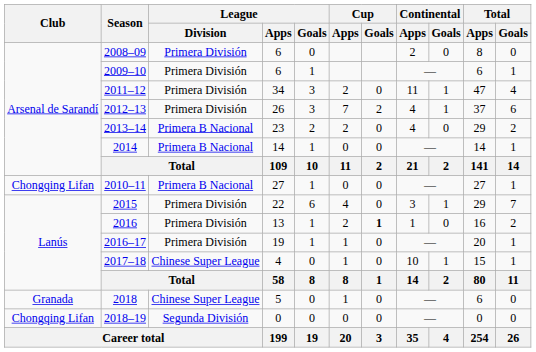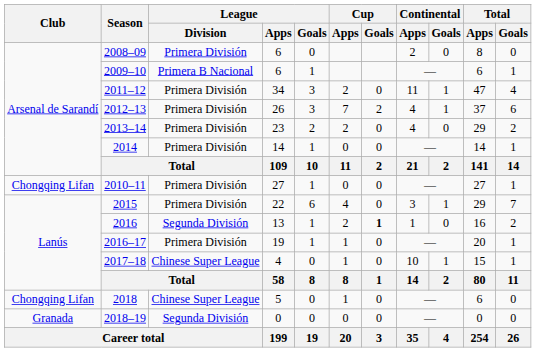2009–10 | League / Division: Primera División -> Primera B Nacional
2013–14 | League / Division: Primera B Nacional -> Primera División
2014 | League / Division: Primera B Nacional -> Primera División
2010–11 | League / Division: Primera B Nacional -> Primera División
2016 | League / Division: Primera División -> Segunda División
2018 | Club: Granada -> Chongqing Lifan
2018–19 | Club: Chongqing Lifan -> Granada
